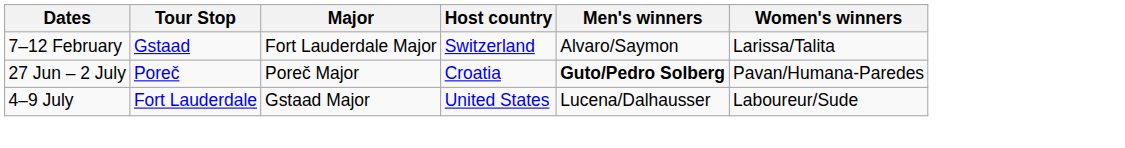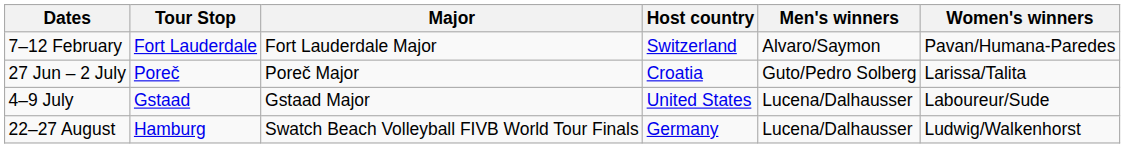7–12 February | Tour Stop: Gstaad -> Fort Lauderdale
7–12 February | Women's winners: Larissa/Talita -> Pavan/Humana-Paredes
27 Jun – 2 July | Men's winners: bold -> normal
27 Jun – 2 July | Women's winners: Pavan/Humana-Paredes -> Larissa/Talita
4–9 July | Tour Stop: Fort Lauderdale -> Gstaad
+ row: 22–27 August | Hamburg | Swatch Beach Volleyball FIVB World Tour Finals | Germany | Lucena/Dalhausser | Ludwig/Walkenhorst
